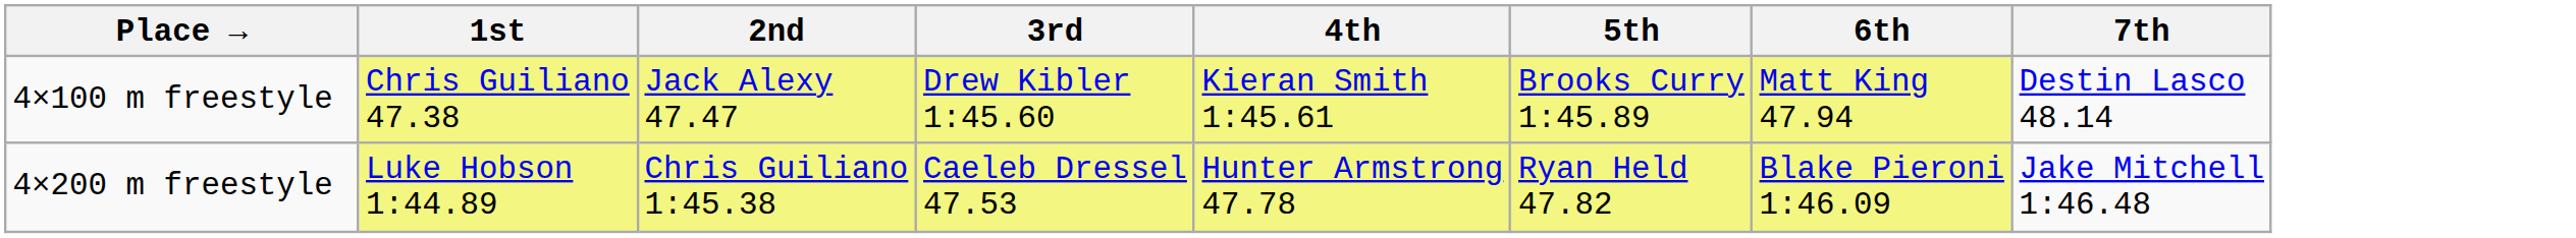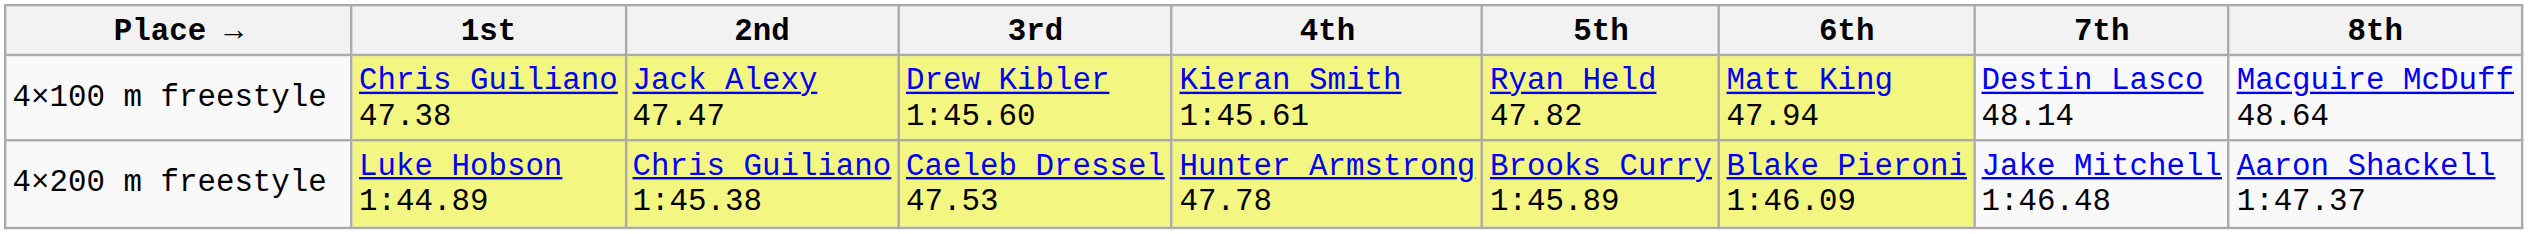+ column: 8th | Macguire McDuff 48.64 | Aaron Shackell 1:47.37
4×100 m freestyle | 5th: Brooks Curry 1:45.89 -> Ryan Held 47.82
4×200 m freestyle | 5th: Ryan Held 47.82 -> Brooks Curry 1:45.89
